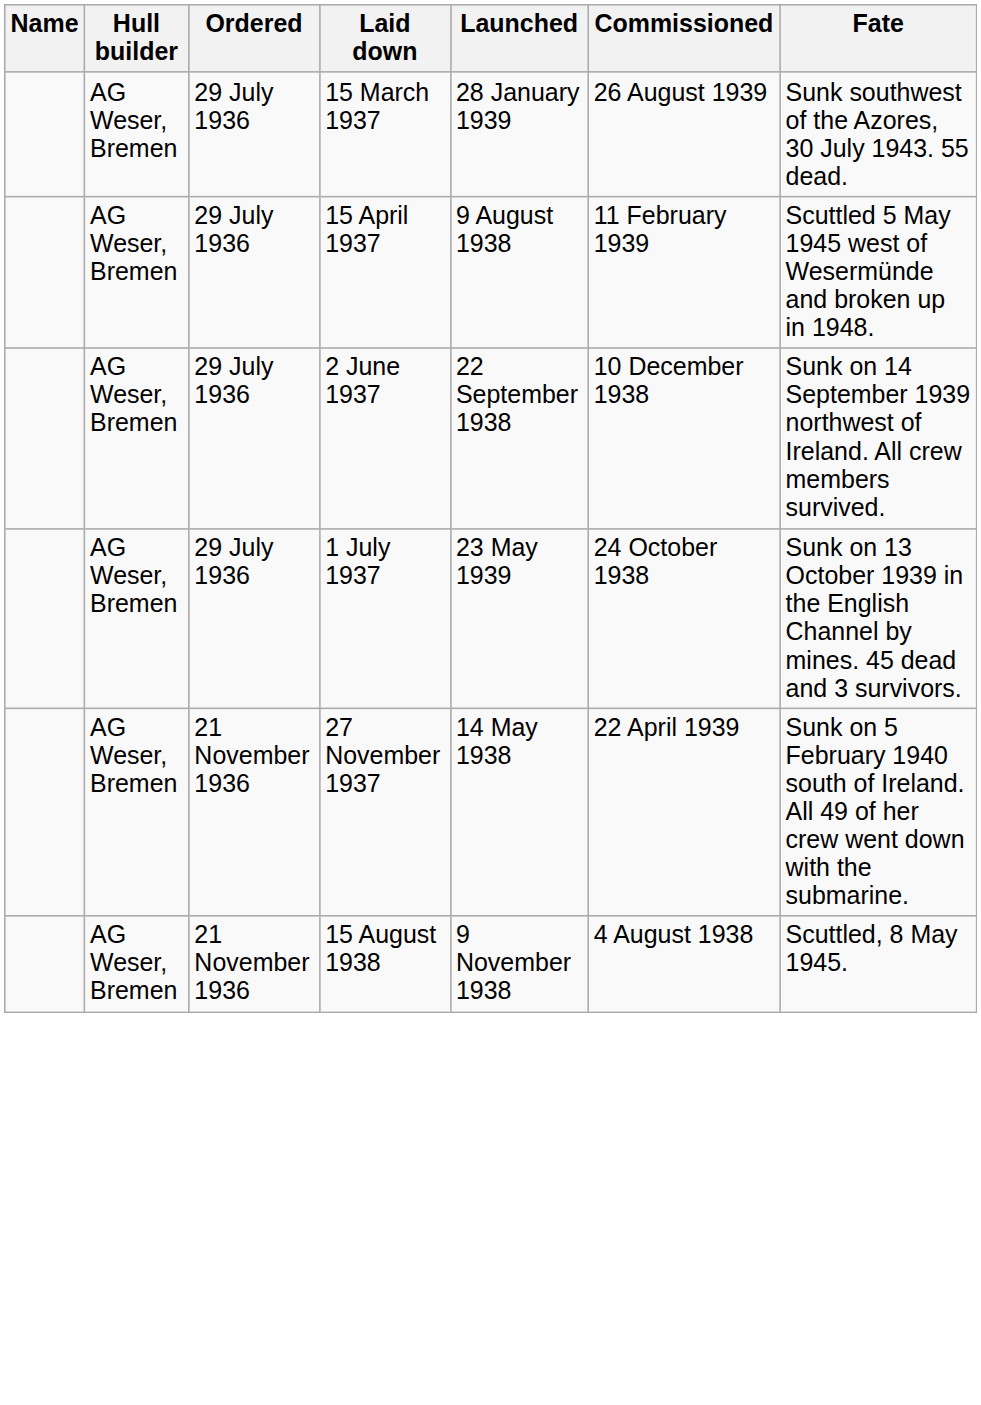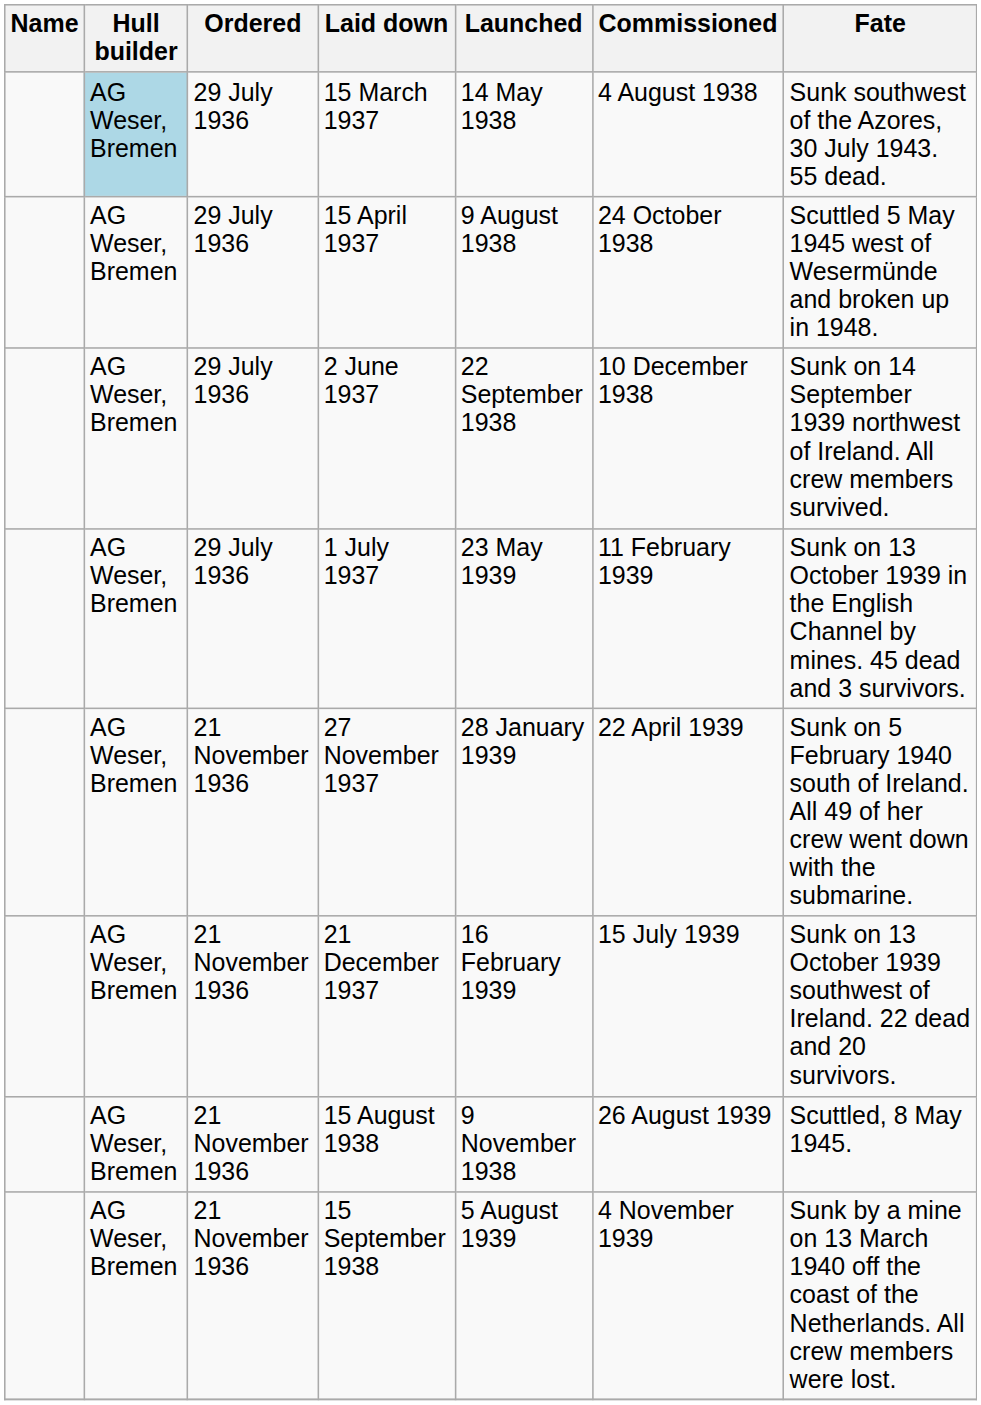15 March 1937 | Hull builder: no background -> lightblue background
15 March 1937 | Launched: 28 January 1939 -> 14 May 1938
15 March 1937 | Commissioned: 26 August 1939 -> 4 August 1938
15 April 1937 | Commissioned: 11 February 1939 -> 24 October 1938
1 July 1937 | Commissioned: 24 October 1938 -> 11 February 1939
27 November 1937 | Launched: 14 May 1938 -> 28 January 1939
+ row: AG Weser, Bremen | 21 November 1936 | 21 December 1937 | 16 February 1939 | 15 July 1939 | Sunk on 13 October 1939 southwest of Ireland. 22 dead and 20 survivors.
15 August 1938 | Commissioned: 4 August 1938 -> 26 August 1939
+ row: AG Weser, Bremen | 21 November 1936 | 15 September 1938 | 5 August 1939 | 4 November 1939 | Sunk by a mine on 13 March 1940 off the coast of the Netherlands. All crew members were lost.
